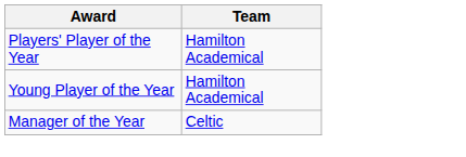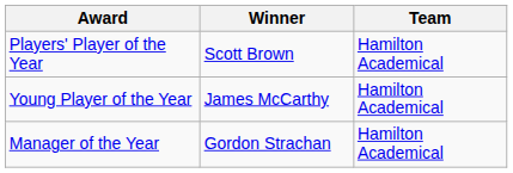+ column: Winner | Scott Brown | James McCarthy | Gordon Strachan
Manager of the Year | Team: Celtic -> Hamilton Academical
